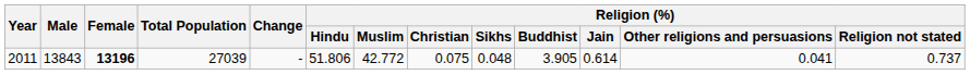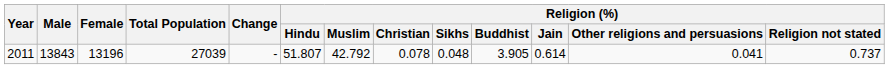2011 | Female: bold -> normal
2011 | Religion (%) / Hindu: 51.806 -> 51.807
2011 | Religion (%) / Muslim: 42.772 -> 42.792
2011 | Religion (%) / Christian: 0.075 -> 0.078
